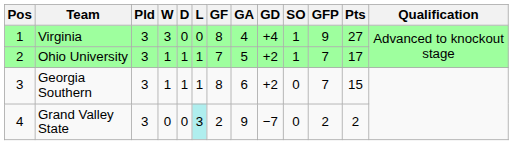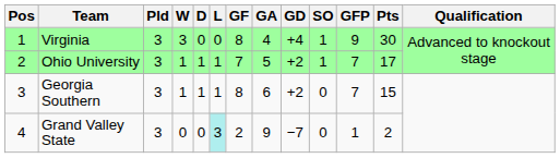Virginia | Pts: 27 -> 30
Grand Valley State | GFP: 2 -> 1
